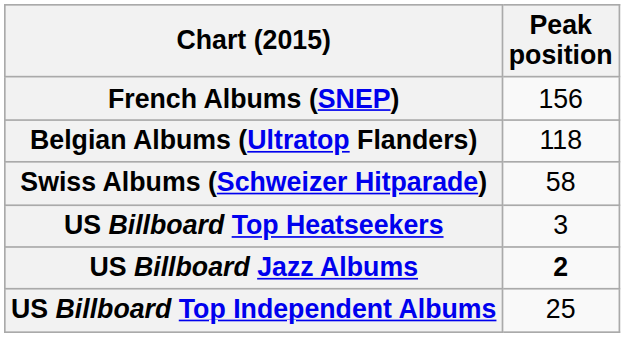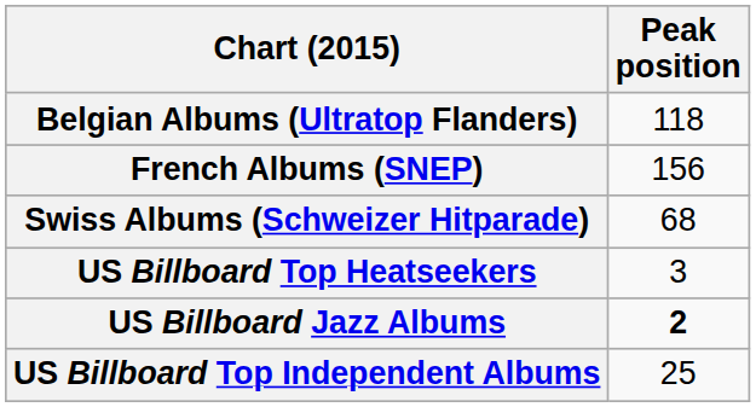rows swapped: Belgian Albums (Ultratop Flanders) <-> French Albums (SNEP)
Swiss Albums (Schweizer Hitparade) | Peak position: 58 -> 68
